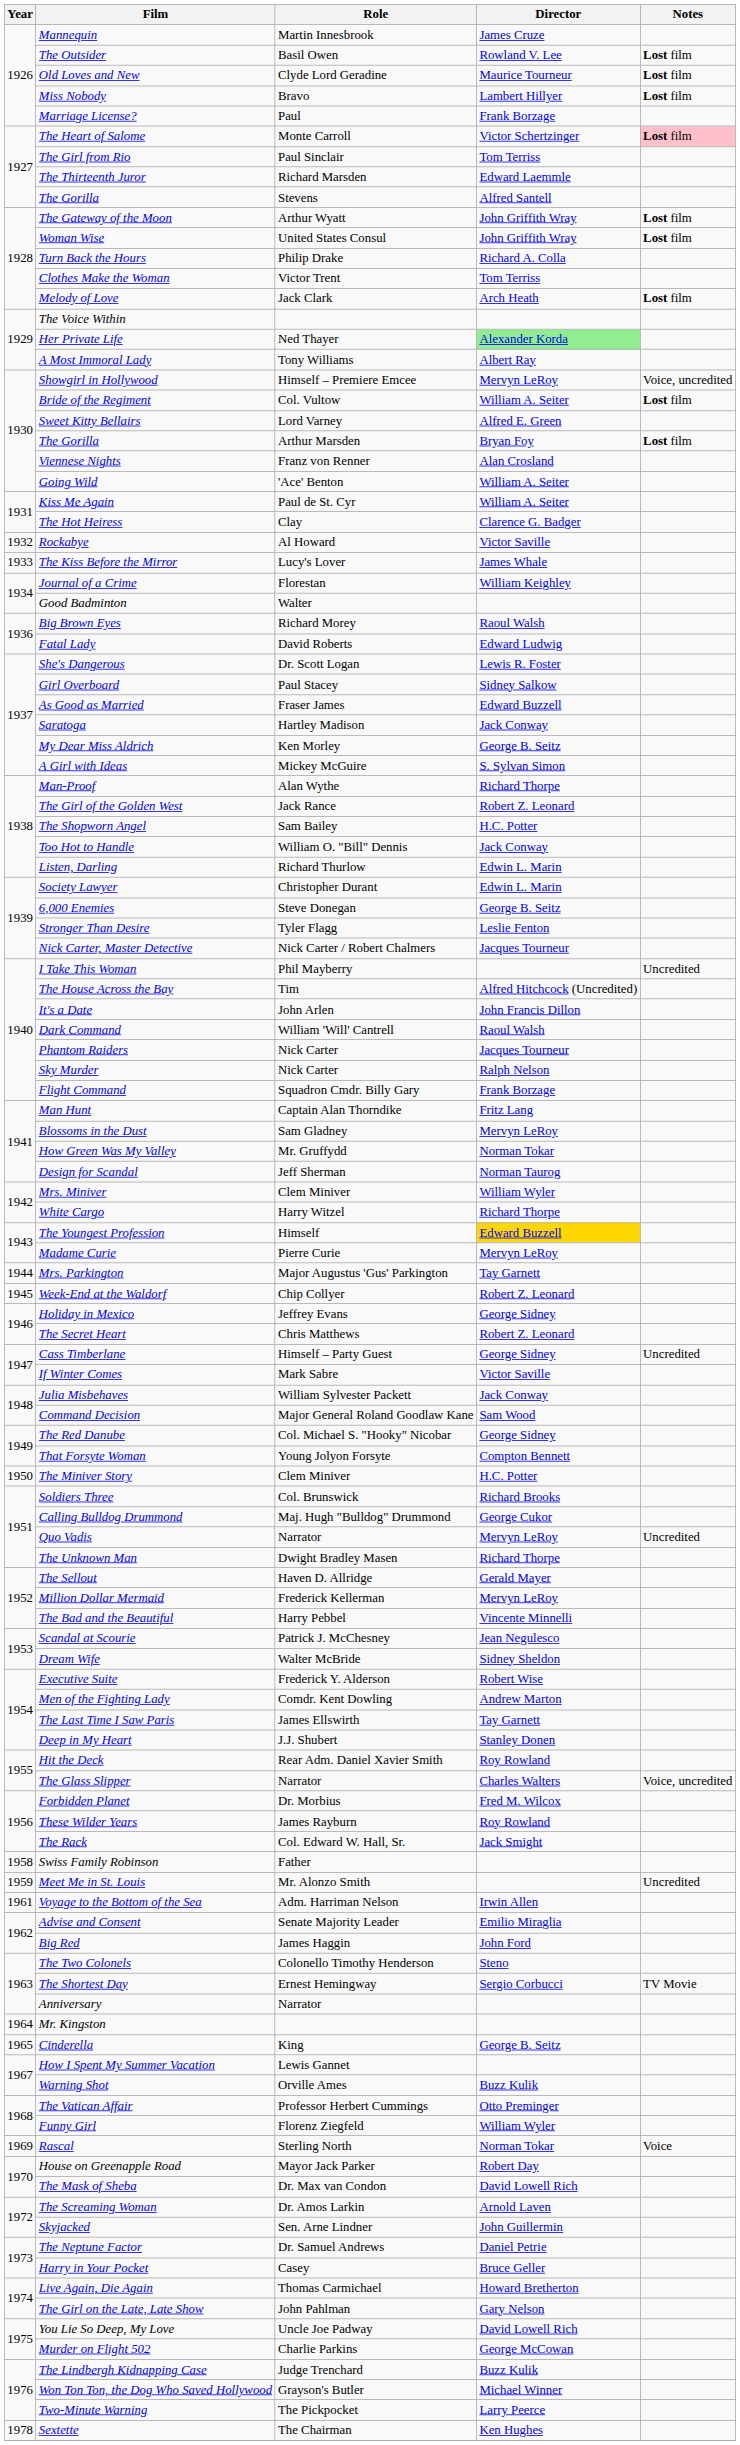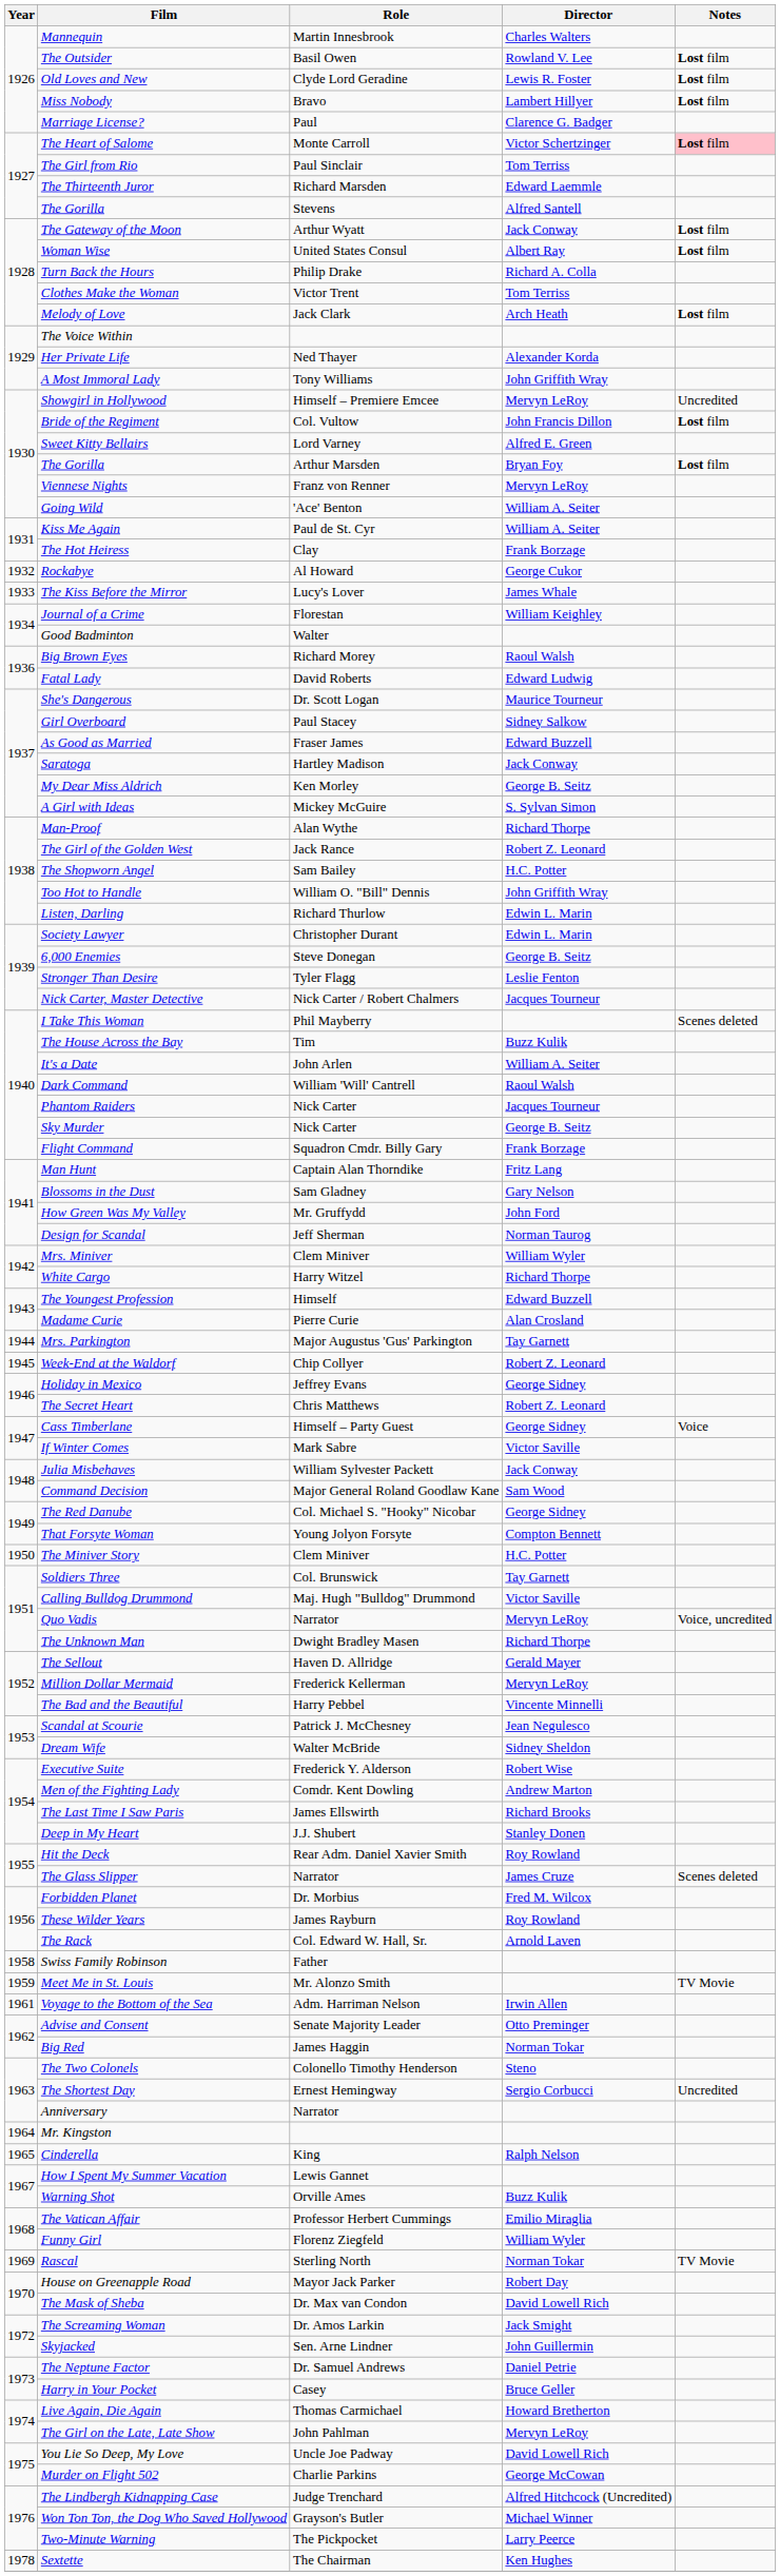Mannequin | Director: James Cruze -> Charles Walters
Old Loves and New | Director: Maurice Tourneur -> Lewis R. Foster
Marriage License? | Director: Frank Borzage -> Clarence G. Badger
The Gateway of the Moon | Director: John Griffith Wray -> Jack Conway
Woman Wise | Director: John Griffith Wray -> Albert Ray
Her Private Life | Director: lightgreen background -> no background
A Most Immoral Lady | Director: Albert Ray -> John Griffith Wray
Showgirl in Hollywood | Notes: Voice, uncredited -> Uncredited
Bride of the Regiment | Director: William A. Seiter -> John Francis Dillon
Viennese Nights | Director: Alan Crosland -> Mervyn LeRoy
The Hot Heiress | Director: Clarence G. Badger -> Frank Borzage
Rockabye | Director: Victor Saville -> George Cukor
She's Dangerous | Director: Lewis R. Foster -> Maurice Tourneur
Too Hot to Handle | Director: Jack Conway -> John Griffith Wray
I Take This Woman | Notes: Uncredited -> Scenes deleted
The House Across the Bay | Director: Alfred Hitchcock (Uncredited) -> Buzz Kulik
It's a Date | Director: John Francis Dillon -> William A. Seiter
Sky Murder | Director: Ralph Nelson -> George B. Seitz
Blossoms in the Dust | Director: Mervyn LeRoy -> Gary Nelson
How Green Was My Valley | Director: Norman Tokar -> John Ford
The Youngest Profession | Director: gold background -> no background
Madame Curie | Director: Mervyn LeRoy -> Alan Crosland
Cass Timberlane | Notes: Uncredited -> Voice
Soldiers Three | Director: Richard Brooks -> Tay Garnett
Calling Bulldog Drummond | Director: George Cukor -> Victor Saville
Quo Vadis | Notes: Uncredited -> Voice, uncredited
The Last Time I Saw Paris | Director: Tay Garnett -> Richard Brooks
The Glass Slipper | Director: Charles Walters -> James Cruze
The Glass Slipper | Notes: Voice, uncredited -> Scenes deleted
The Rack | Director: Jack Smight -> Arnold Laven
Meet Me in St. Louis | Notes: Uncredited -> TV Movie
Advise and Consent | Director: Emilio Miraglia -> Otto Preminger
Big Red | Director: John Ford -> Norman Tokar
The Shortest Day | Notes: TV Movie -> Uncredited
Cinderella | Director: George B. Seitz -> Ralph Nelson
The Vatican Affair | Director: Otto Preminger -> Emilio Miraglia
Rascal | Notes: Voice -> TV Movie
The Screaming Woman | Director: Arnold Laven -> Jack Smight
The Girl on the Late, Late Show | Director: Gary Nelson -> Mervyn LeRoy
The Lindbergh Kidnapping Case | Director: Buzz Kulik -> Alfred Hitchcock (Uncredited)
